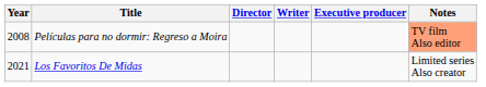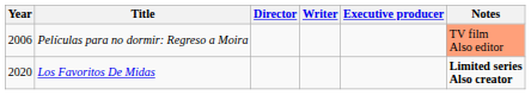Películas para no dormir: Regreso a Moira | Year: 2008 -> 2006
Los Favoritos De Midas | Year: 2021 -> 2020
Los Favoritos De Midas | Notes: normal -> bold
